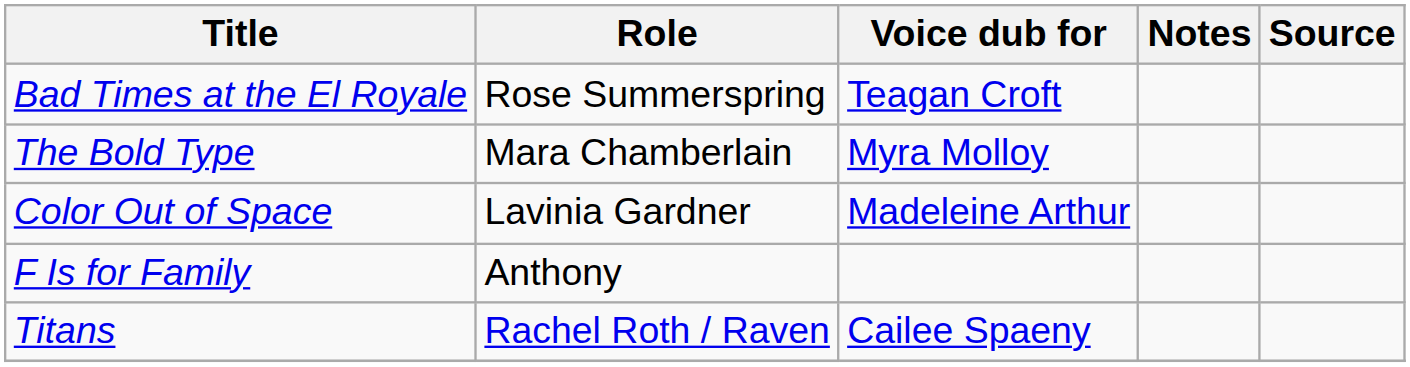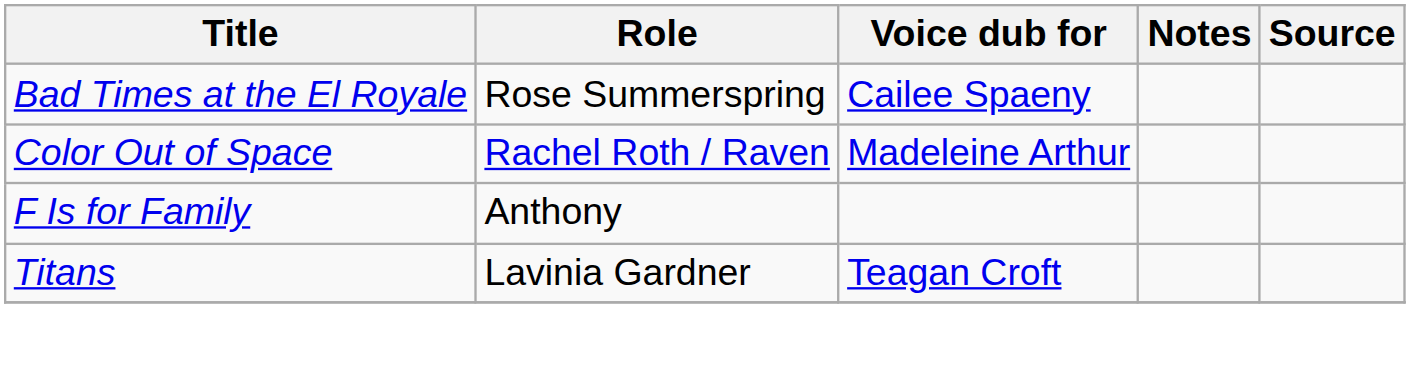Bad Times at the El Royale | Voice dub for: Teagan Croft -> Cailee Spaeny
- row: The Bold Type | Mara Chamberlain | Myra Molloy
Color Out of Space | Role: Lavinia Gardner -> Rachel Roth / Raven
Titans | Role: Rachel Roth / Raven -> Lavinia Gardner
Titans | Voice dub for: Cailee Spaeny -> Teagan Croft
